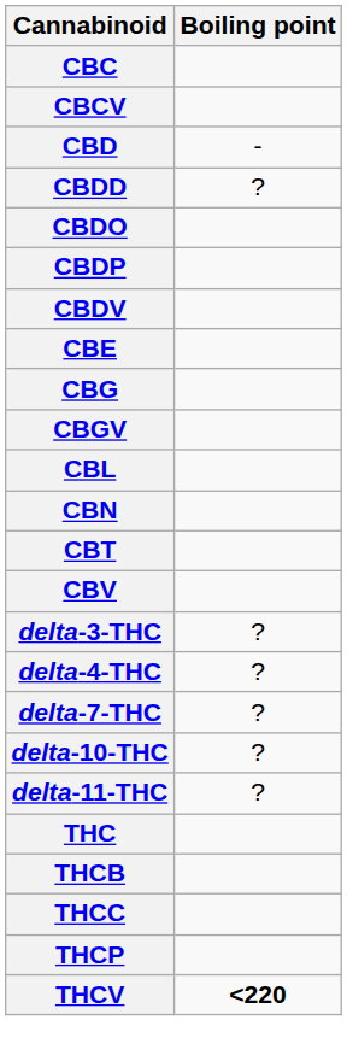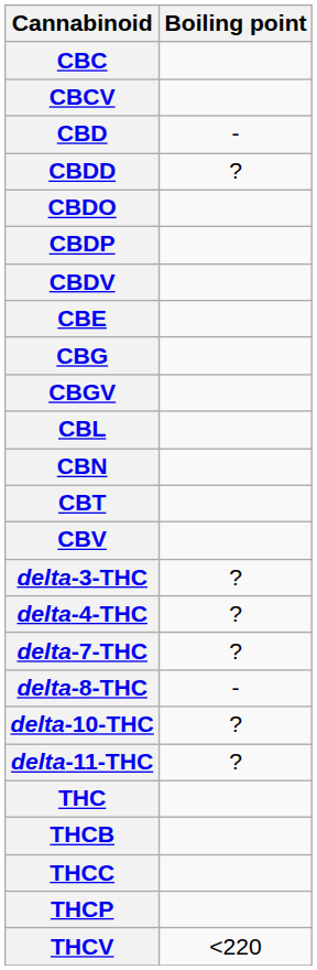+ row: delta-8-THC | -
THCV | Boiling point: bold -> normal
